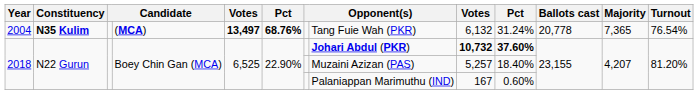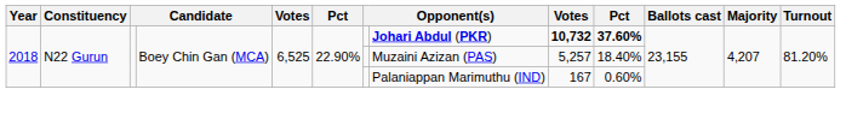- row: 2004 | N35 Kulim | (MCA) | 13,497 | 68.76% | Tang Fuie Wah (PKR) | 6,132 | 31.24% | 20,778 | 7,365 | 76.54%
